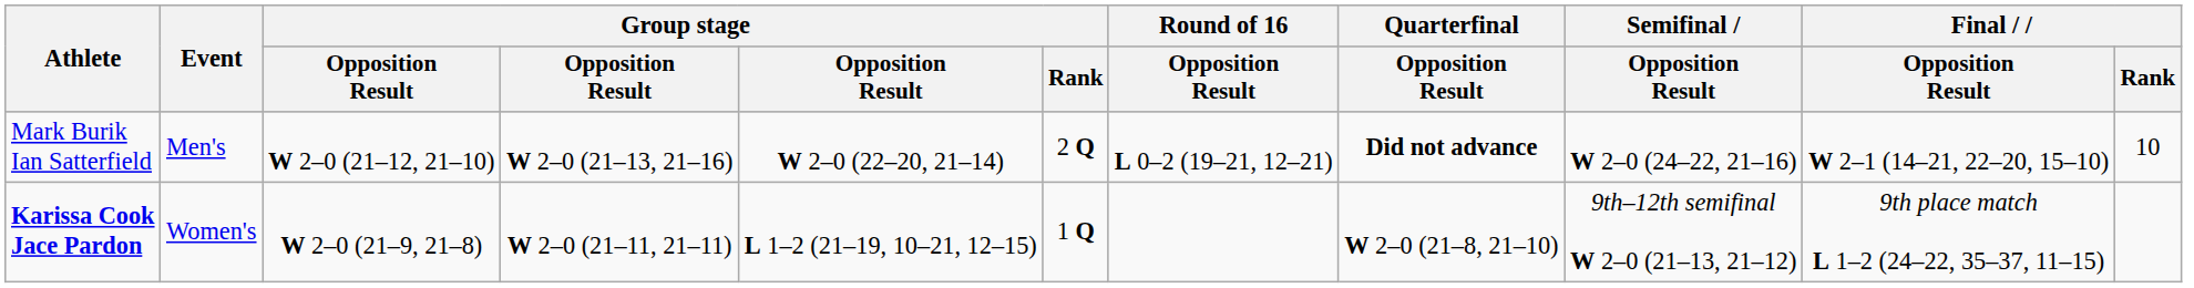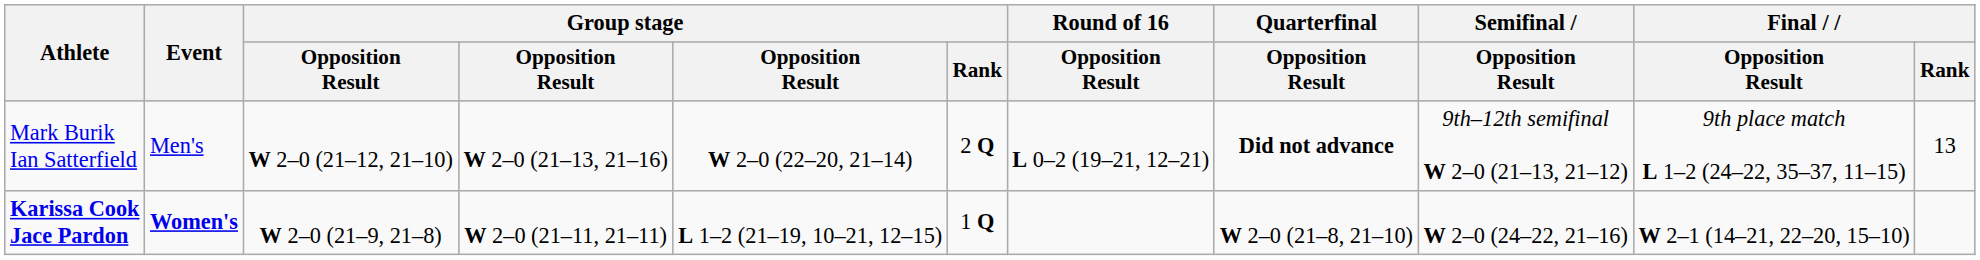Mark Burik Ian Satterfield | Semifinal / Opposition Result: W 2–0 (24–22, 21–16) -> 9th–12th semifinal W 2–0 (21–13, 21–12)
Mark Burik Ian Satterfield | Final / Opposition Result: W 2–1 (14–21, 22–20, 15–10) -> 9th place match L 1–2 (24–22, 35–37, 11–15)
Mark Burik Ian Satterfield | Final / Rank: 10 -> 13
Karissa Cook Jace Pardon | Event: normal -> bold
Karissa Cook Jace Pardon | Semifinal / Opposition Result: 9th–12th semifinal W 2–0 (21–13, 21–12) -> W 2–0 (24–22, 21–16)
Karissa Cook Jace Pardon | Final / Opposition Result: 9th place match L 1–2 (24–22, 35–37, 11–15) -> W 2–1 (14–21, 22–20, 15–10)
